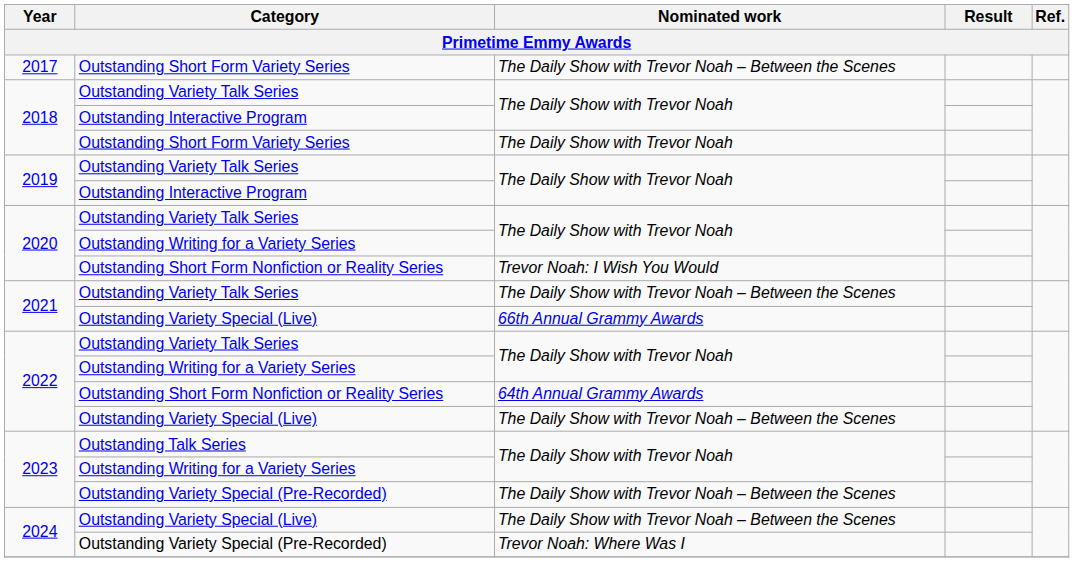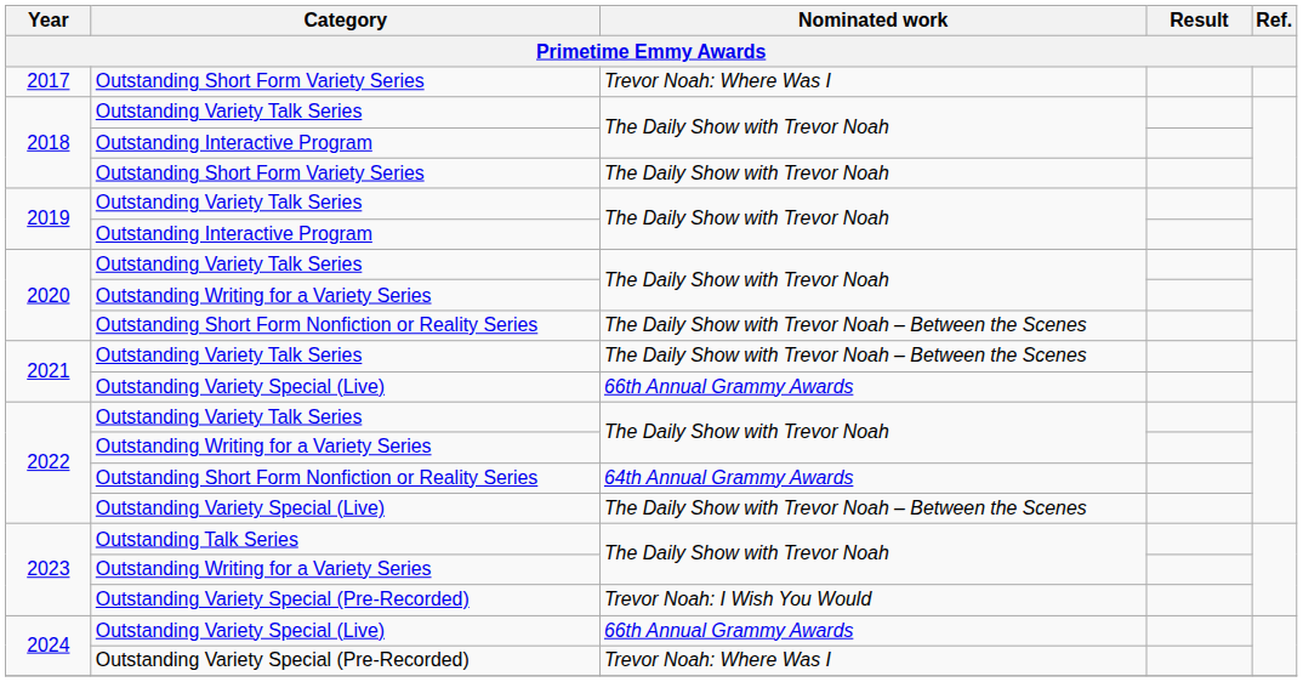2017 | Nominated work: The Daily Show with Trevor Noah – Between the Scenes -> Trevor Noah: Where Was I
2020 / Outstanding Short Form Nonfiction or Reality Series | Nominated work: Trevor Noah: I Wish You Would -> The Daily Show with Trevor Noah – Between the Scenes
2023 / Outstanding Variety Special (Pre-Recorded) | Nominated work: The Daily Show with Trevor Noah – Between the Scenes -> Trevor Noah: I Wish You Would
2024 / Outstanding Variety Special (Live) | Nominated work: The Daily Show with Trevor Noah – Between the Scenes -> 66th Annual Grammy Awards
